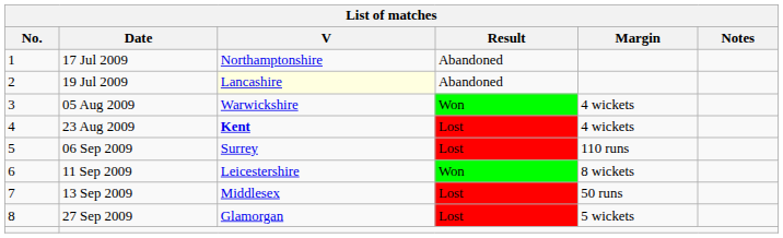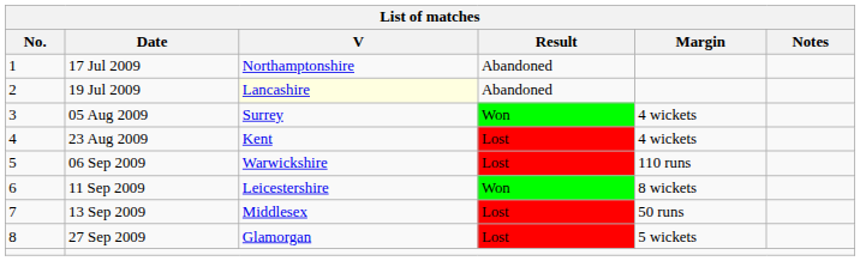05 Aug 2009 | V: Warwickshire -> Surrey
23 Aug 2009 | V: bold -> normal
06 Sep 2009 | V: Surrey -> Warwickshire
